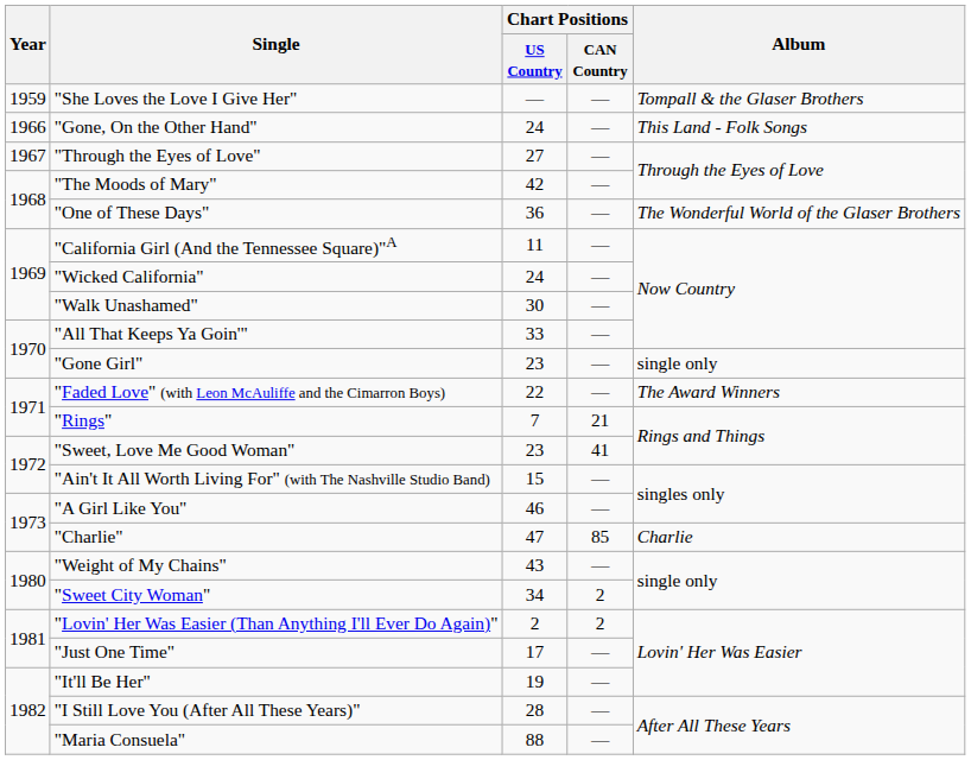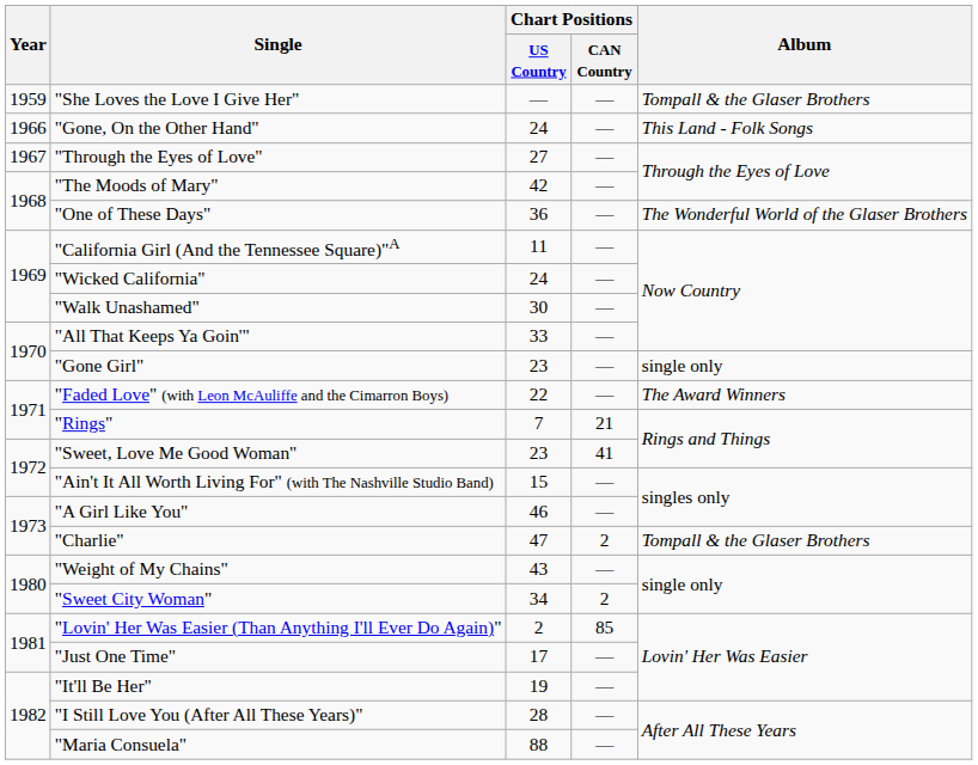"Charlie" | Chart Positions / CAN Country: 85 -> 2
"Charlie" | Album: Charlie -> Tompall & the Glaser Brothers
"Lovin' Her Was Easier (Than Anything I'll Ever Do Again)" | Chart Positions / CAN Country: 2 -> 85
